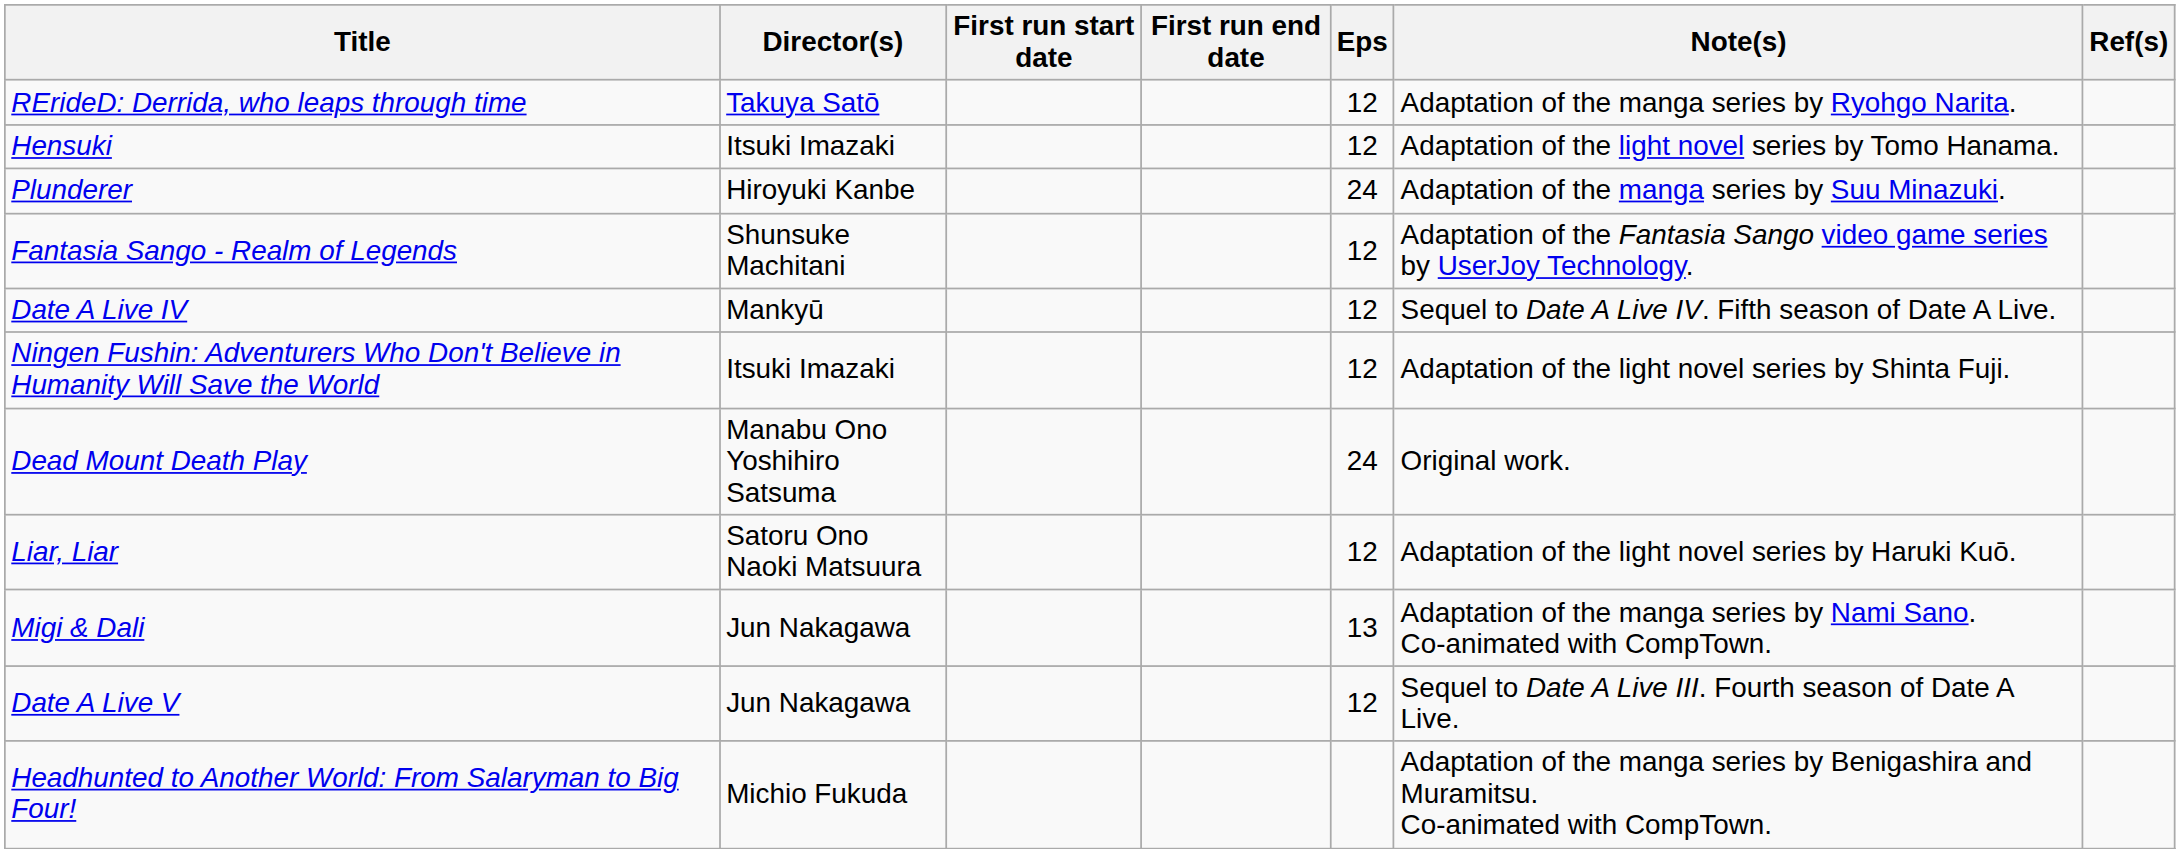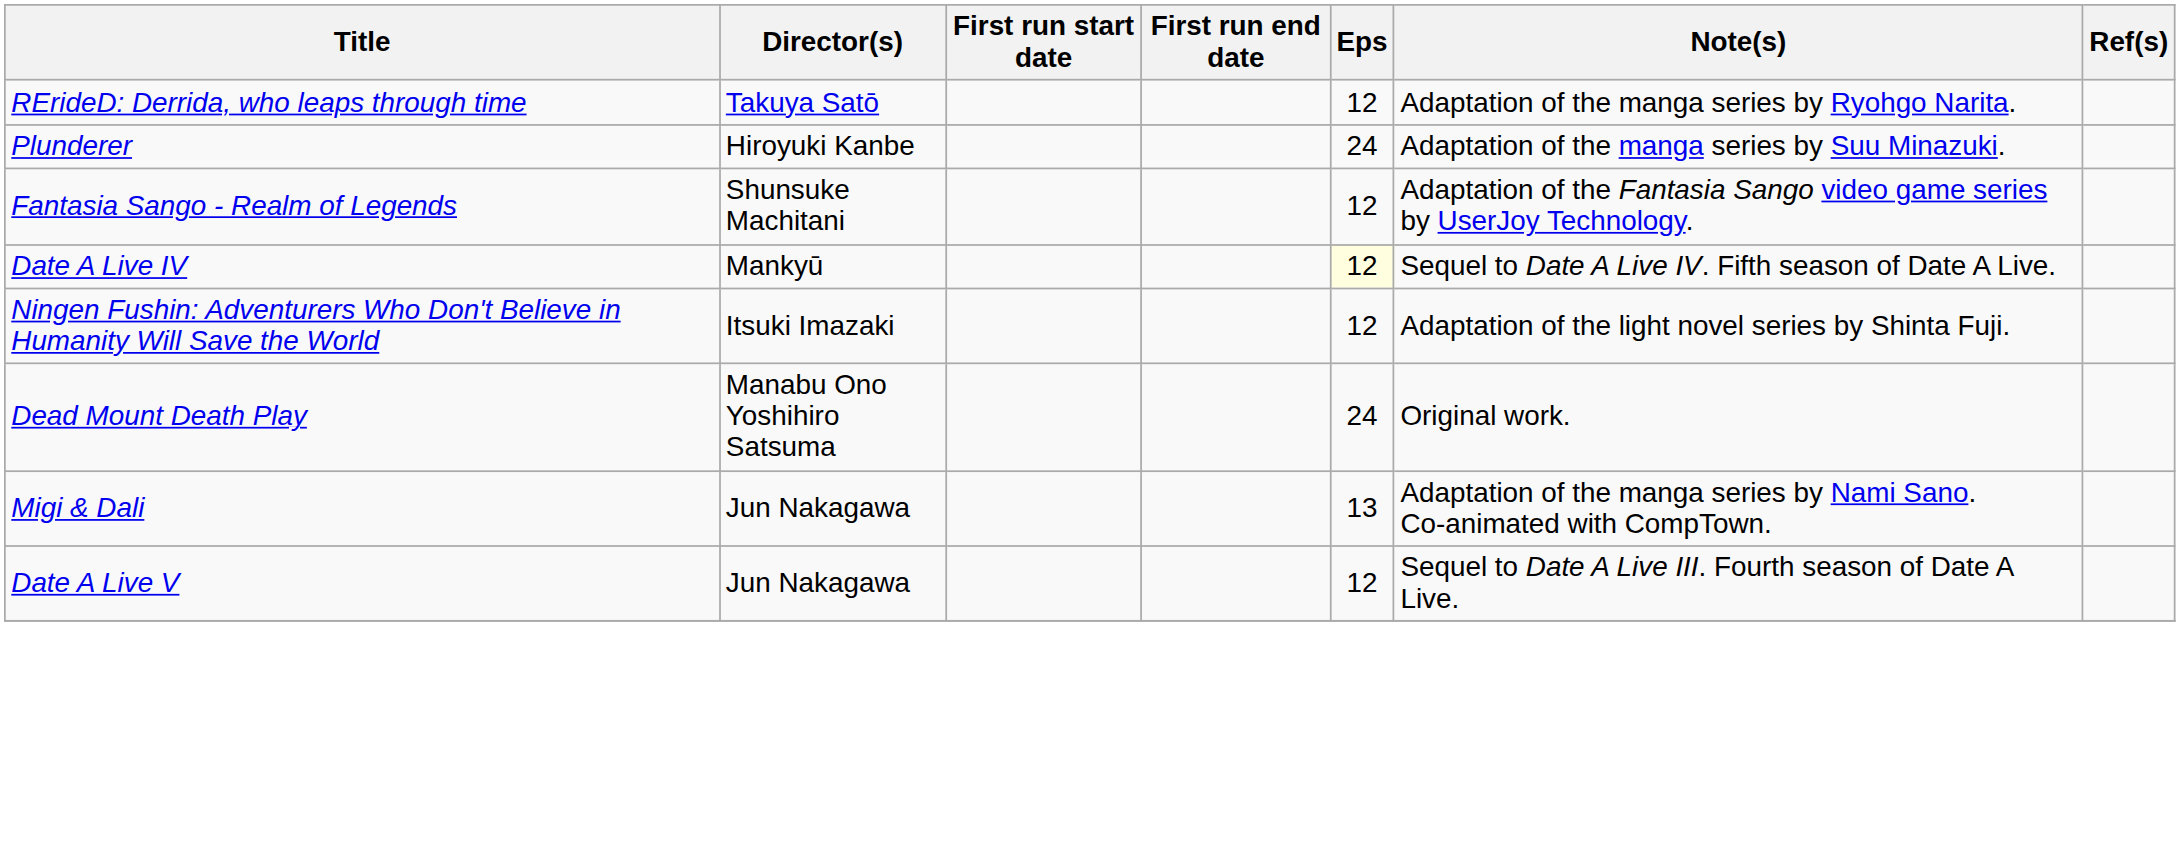- row: Hensuki | Itsuki Imazaki | 12 | Adaptation of the light novel series by Tomo Hanama.
Date A Live IV | Eps: no background -> lightyellow background
- row: Liar, Liar | Satoru Ono Naoki Matsuura | 12 | Adaptation of the light novel series by Haruki Kuō.
- row: Headhunted to Another World: From Salaryman to Big Four! | Michio Fukuda | Adaptation of the manga series by Benigashira and Muramitsu. Co-animated with CompTown.
